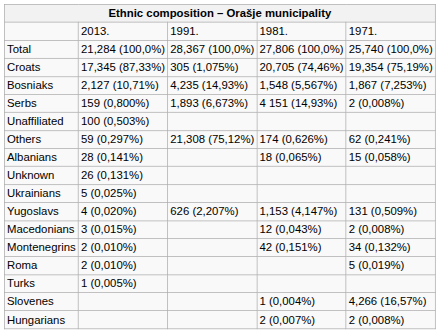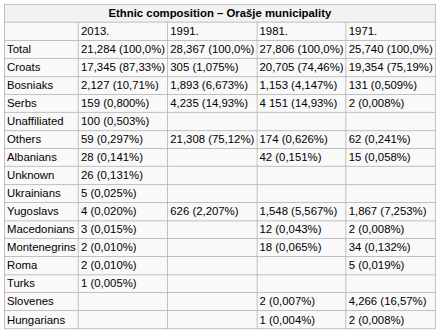Bosniaks | column 3: 4,235 (14,93%) -> 1,893 (6,673%)
Bosniaks | column 4: 1,548 (5,567%) -> 1,153 (4,147%)
Bosniaks | column 5: 1,867 (7,253%) -> 131 (0,509%)
Serbs | column 3: 1,893 (6,673%) -> 4,235 (14,93%)
Albanians | column 4: 18 (0,065%) -> 42 (0,151%)
Yugoslavs | column 4: 1,153 (4,147%) -> 1,548 (5,567%)
Yugoslavs | column 5: 131 (0,509%) -> 1,867 (7,253%)
Montenegrins | column 4: 42 (0,151%) -> 18 (0,065%)
Slovenes | column 4: 1 (0,004%) -> 2 (0,007%)
Hungarians | column 4: 2 (0,007%) -> 1 (0,004%)
